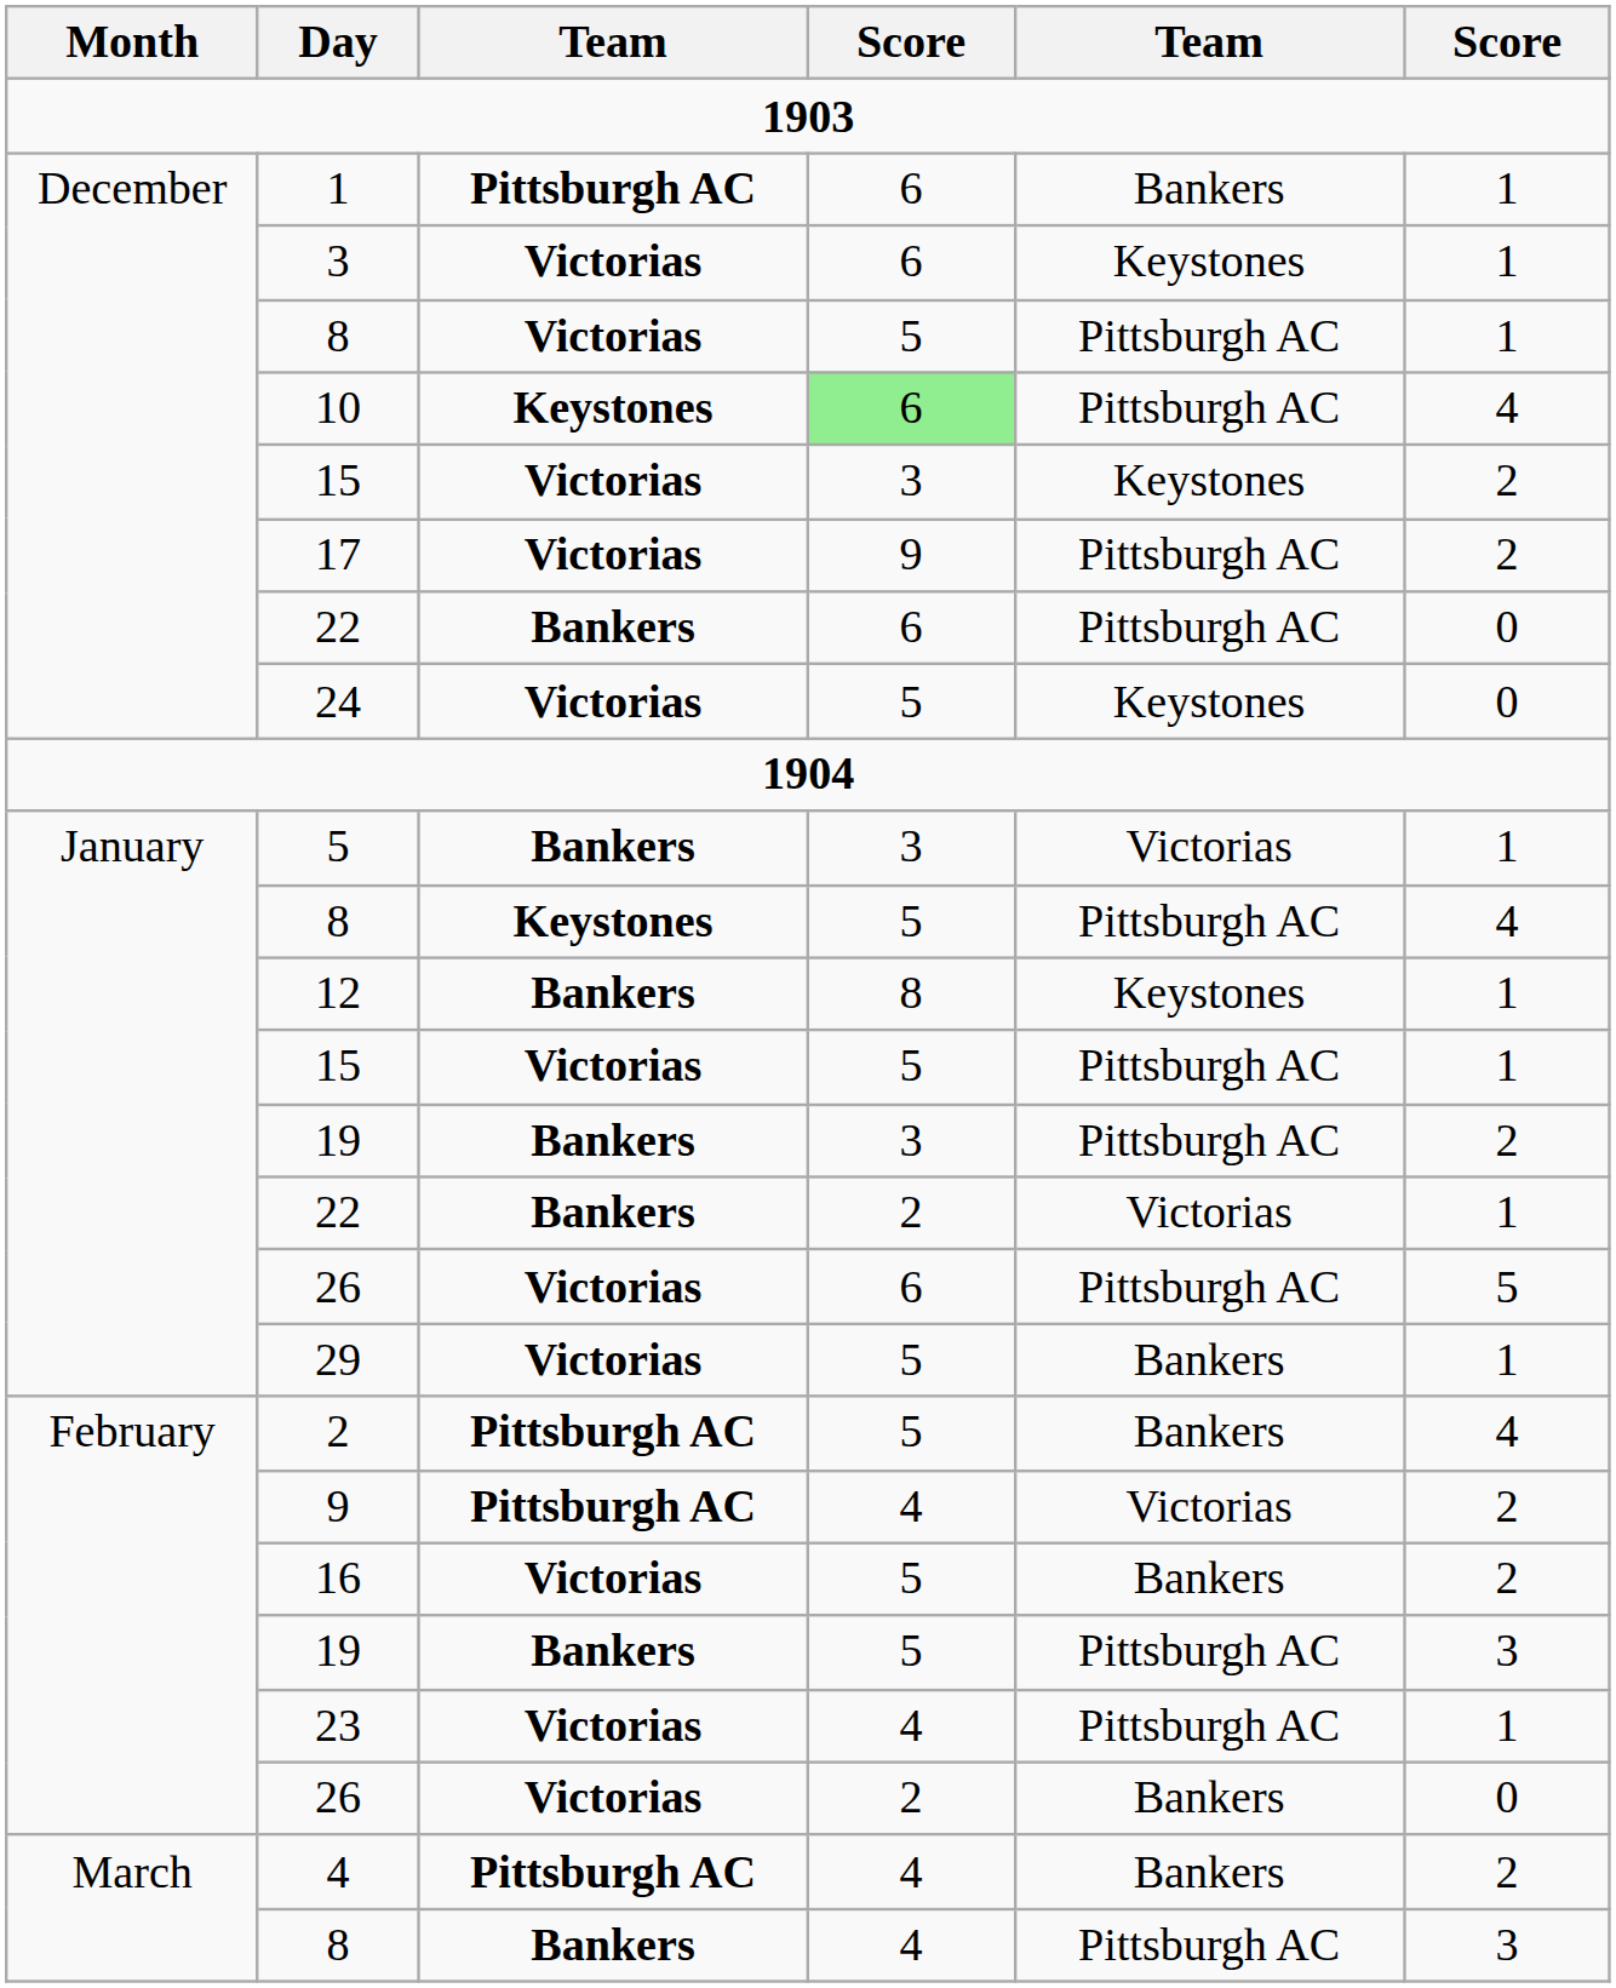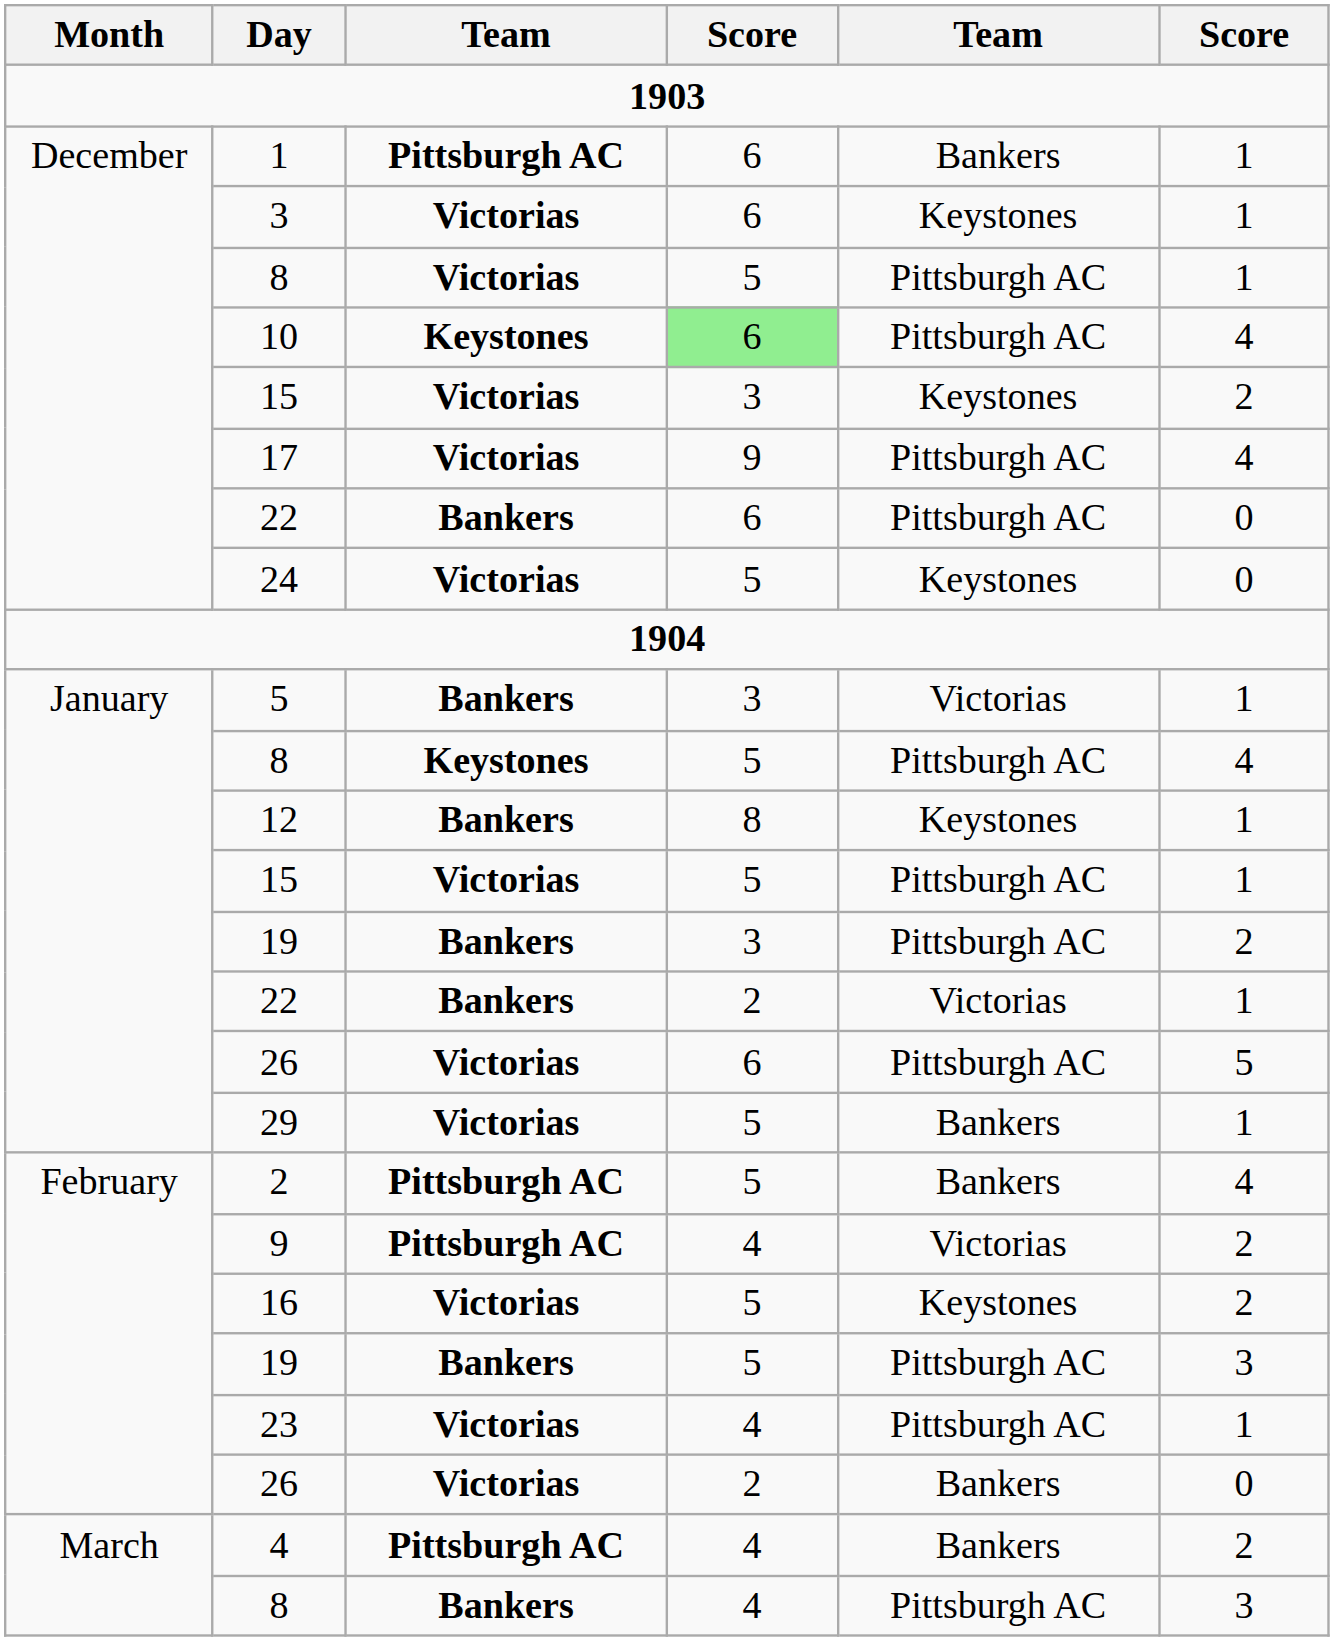17 | column 6: 2 -> 4
16 | column 5: Bankers -> Keystones
